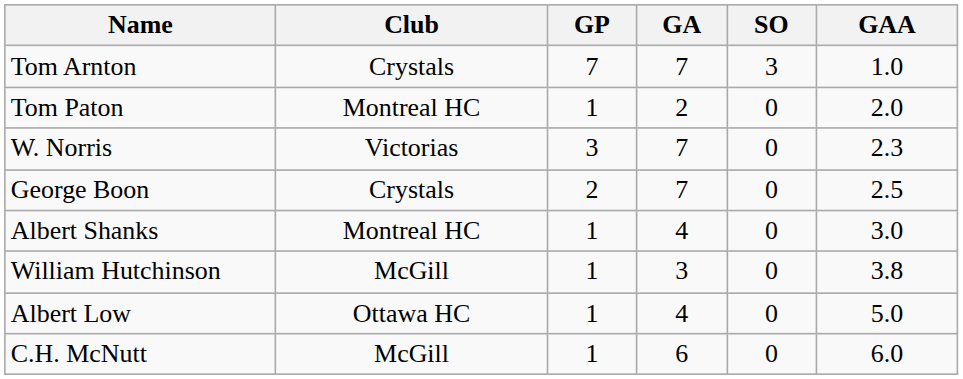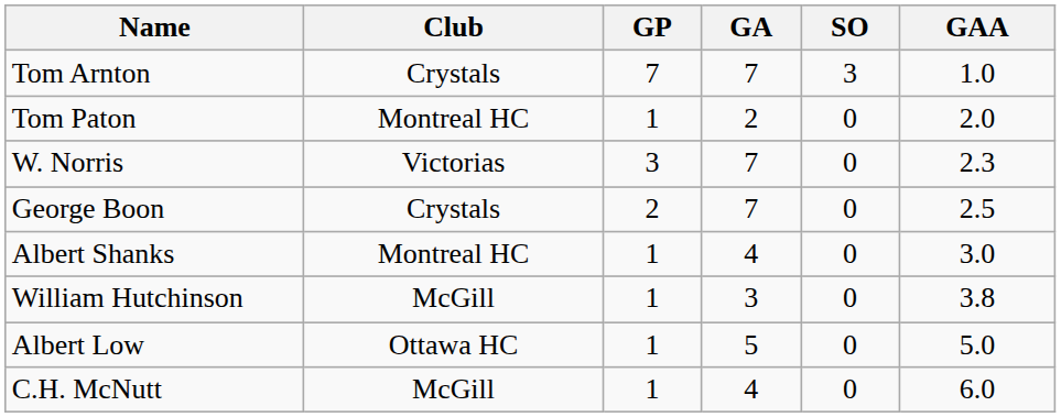Albert Low | GA: 4 -> 5
C.H. McNutt | GA: 6 -> 4
